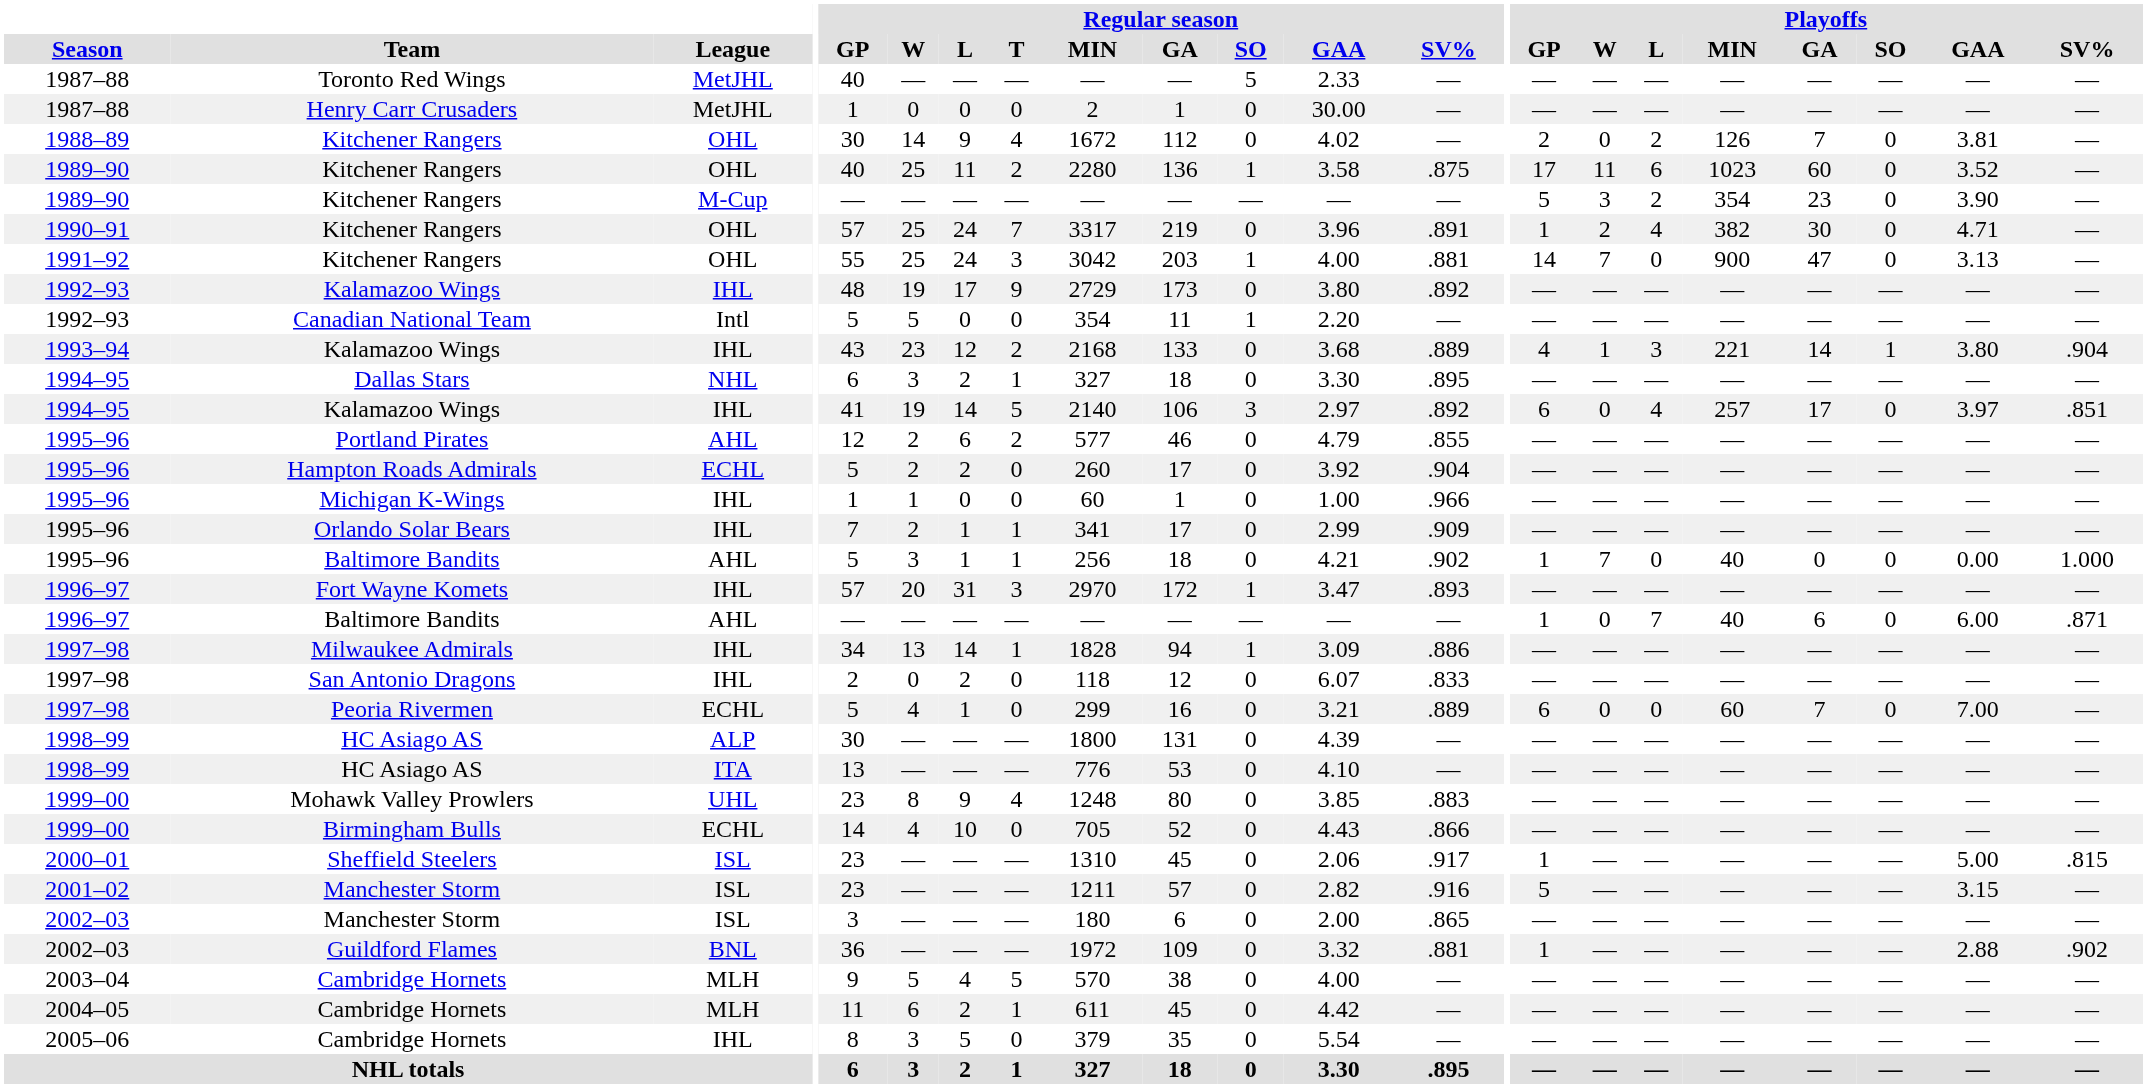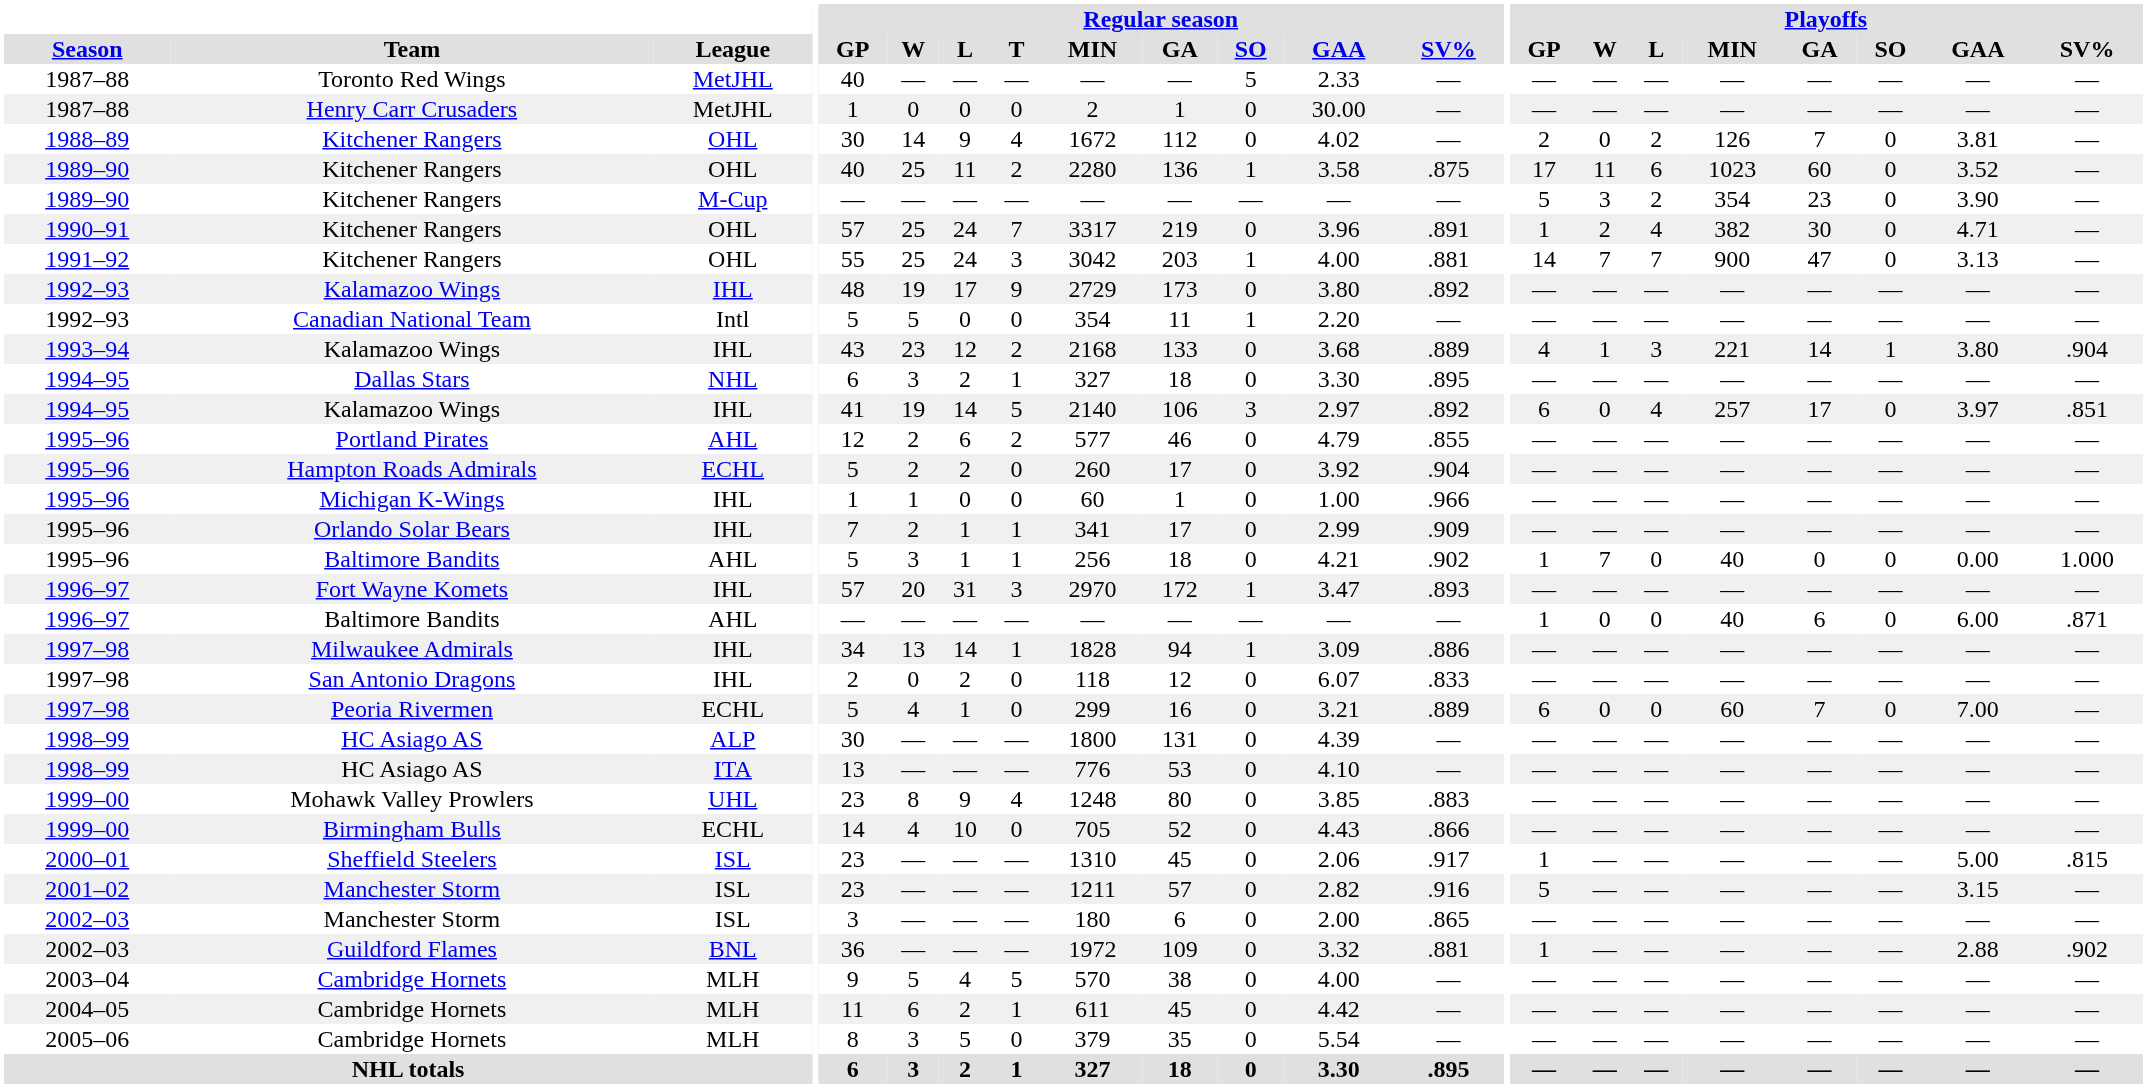1991–92 / Kitchener Rangers | Playoffs / L: 0 -> 7
1996–97 / Baltimore Bandits | Playoffs / L: 7 -> 0
2005–06 / Cambridge Hornets | League: IHL -> MLH
